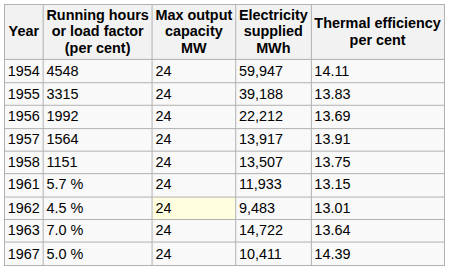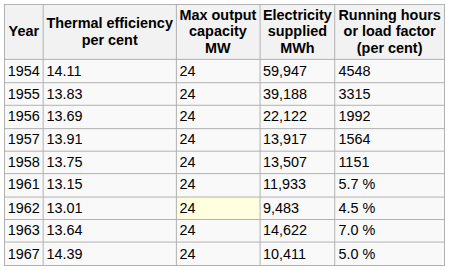columns swapped: Running hours or load factor (per cent) <-> Thermal efficiency per cent
1956 | Electricity supplied MWh: 22,212 -> 22,122
1963 | Electricity supplied MWh: 14,722 -> 14,622
